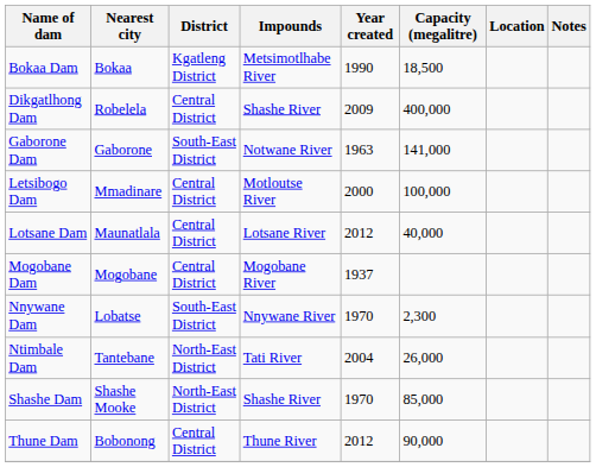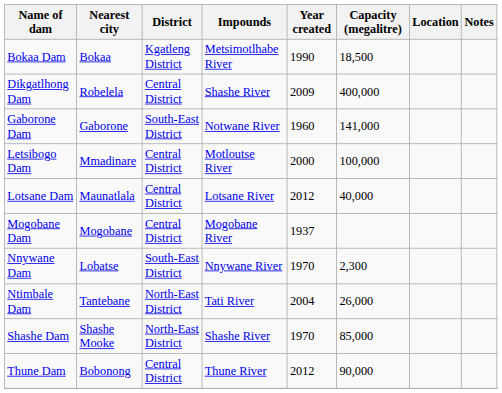Gaborone Dam | Year created: 1963 -> 1960
